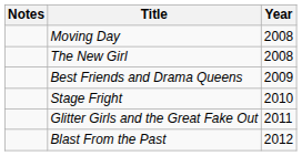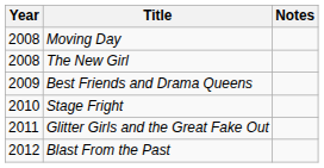columns swapped: Year <-> Notes
